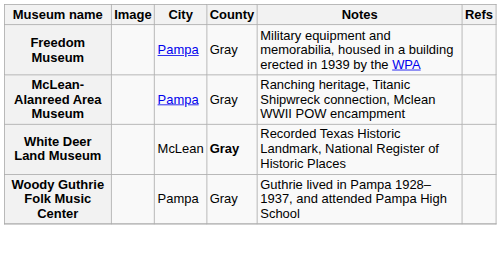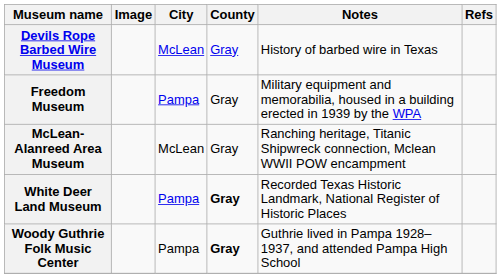+ row: Devils Rope Barbed Wire Museum | McLean | Gray | History of barbed wire in Texas
McLean-Alanreed Area Museum | City: Pampa -> McLean
White Deer Land Museum | City: McLean -> Pampa
Woody Guthrie Folk Music Center | County: normal -> bold
